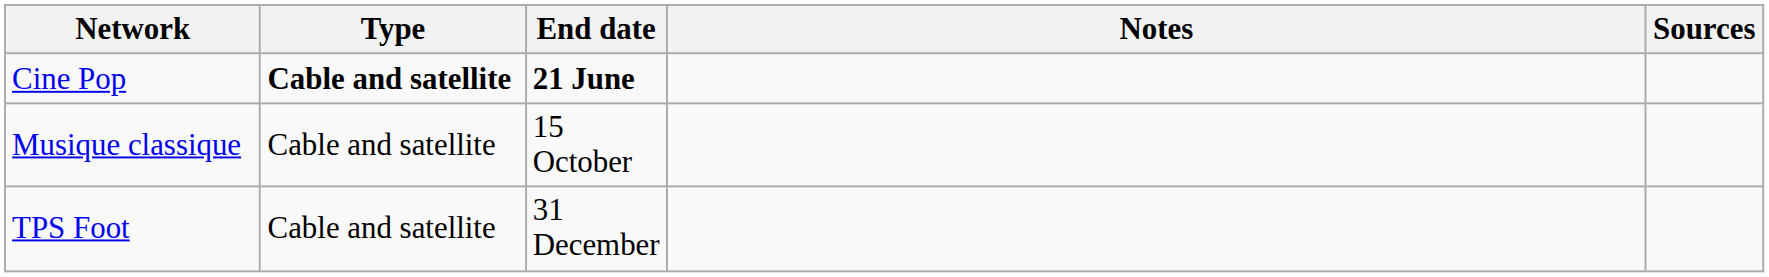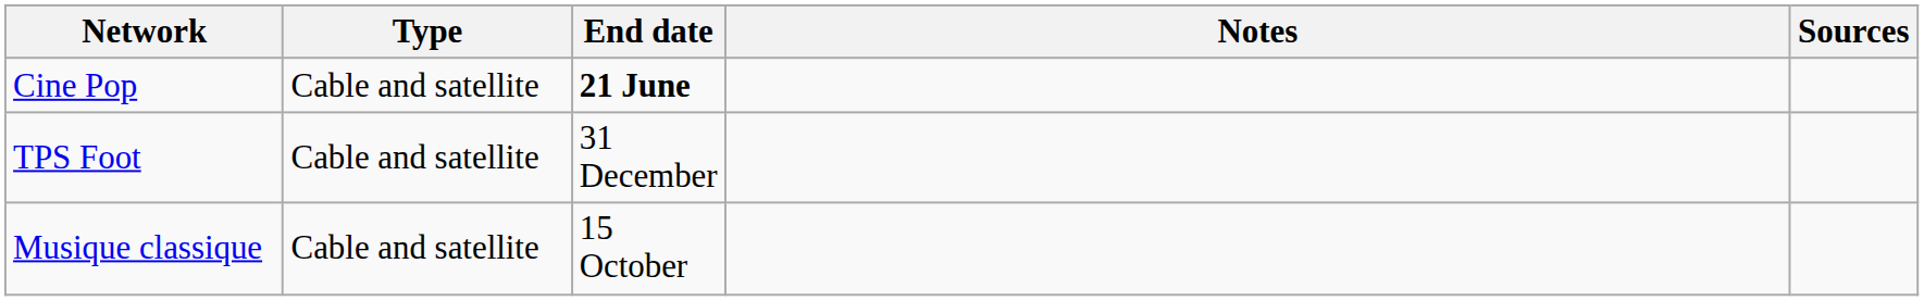Cine Pop | Type: bold -> normal
rows swapped: Musique classique <-> TPS Foot
